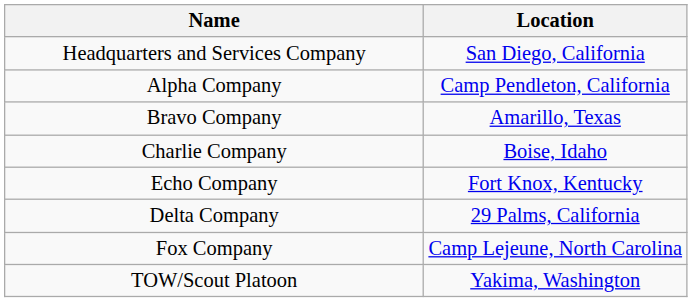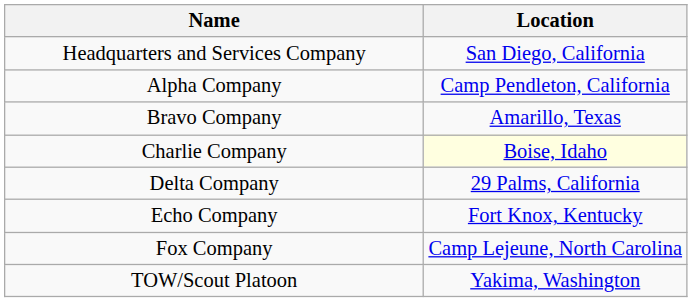Charlie Company | Location: no background -> lightyellow background
rows swapped: Delta Company <-> Echo Company
